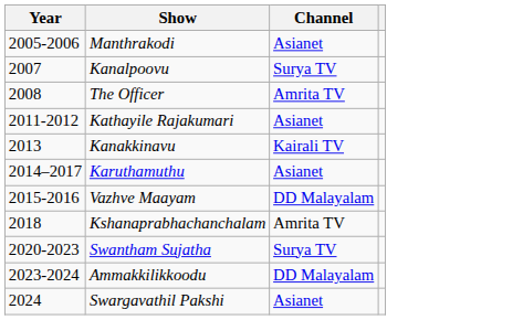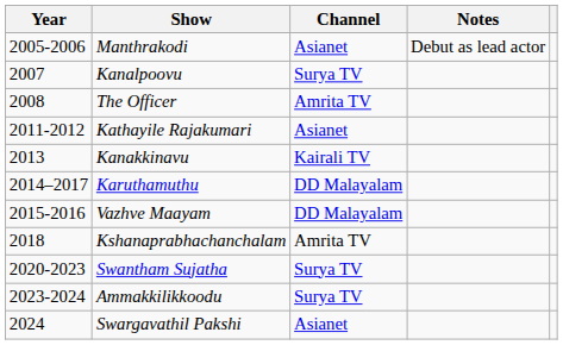+ column: Notes | Debut as lead actor
Karuthamuthu | Channel: Asianet -> DD Malayalam
Ammakkilikkoodu | Channel: DD Malayalam -> Surya TV
